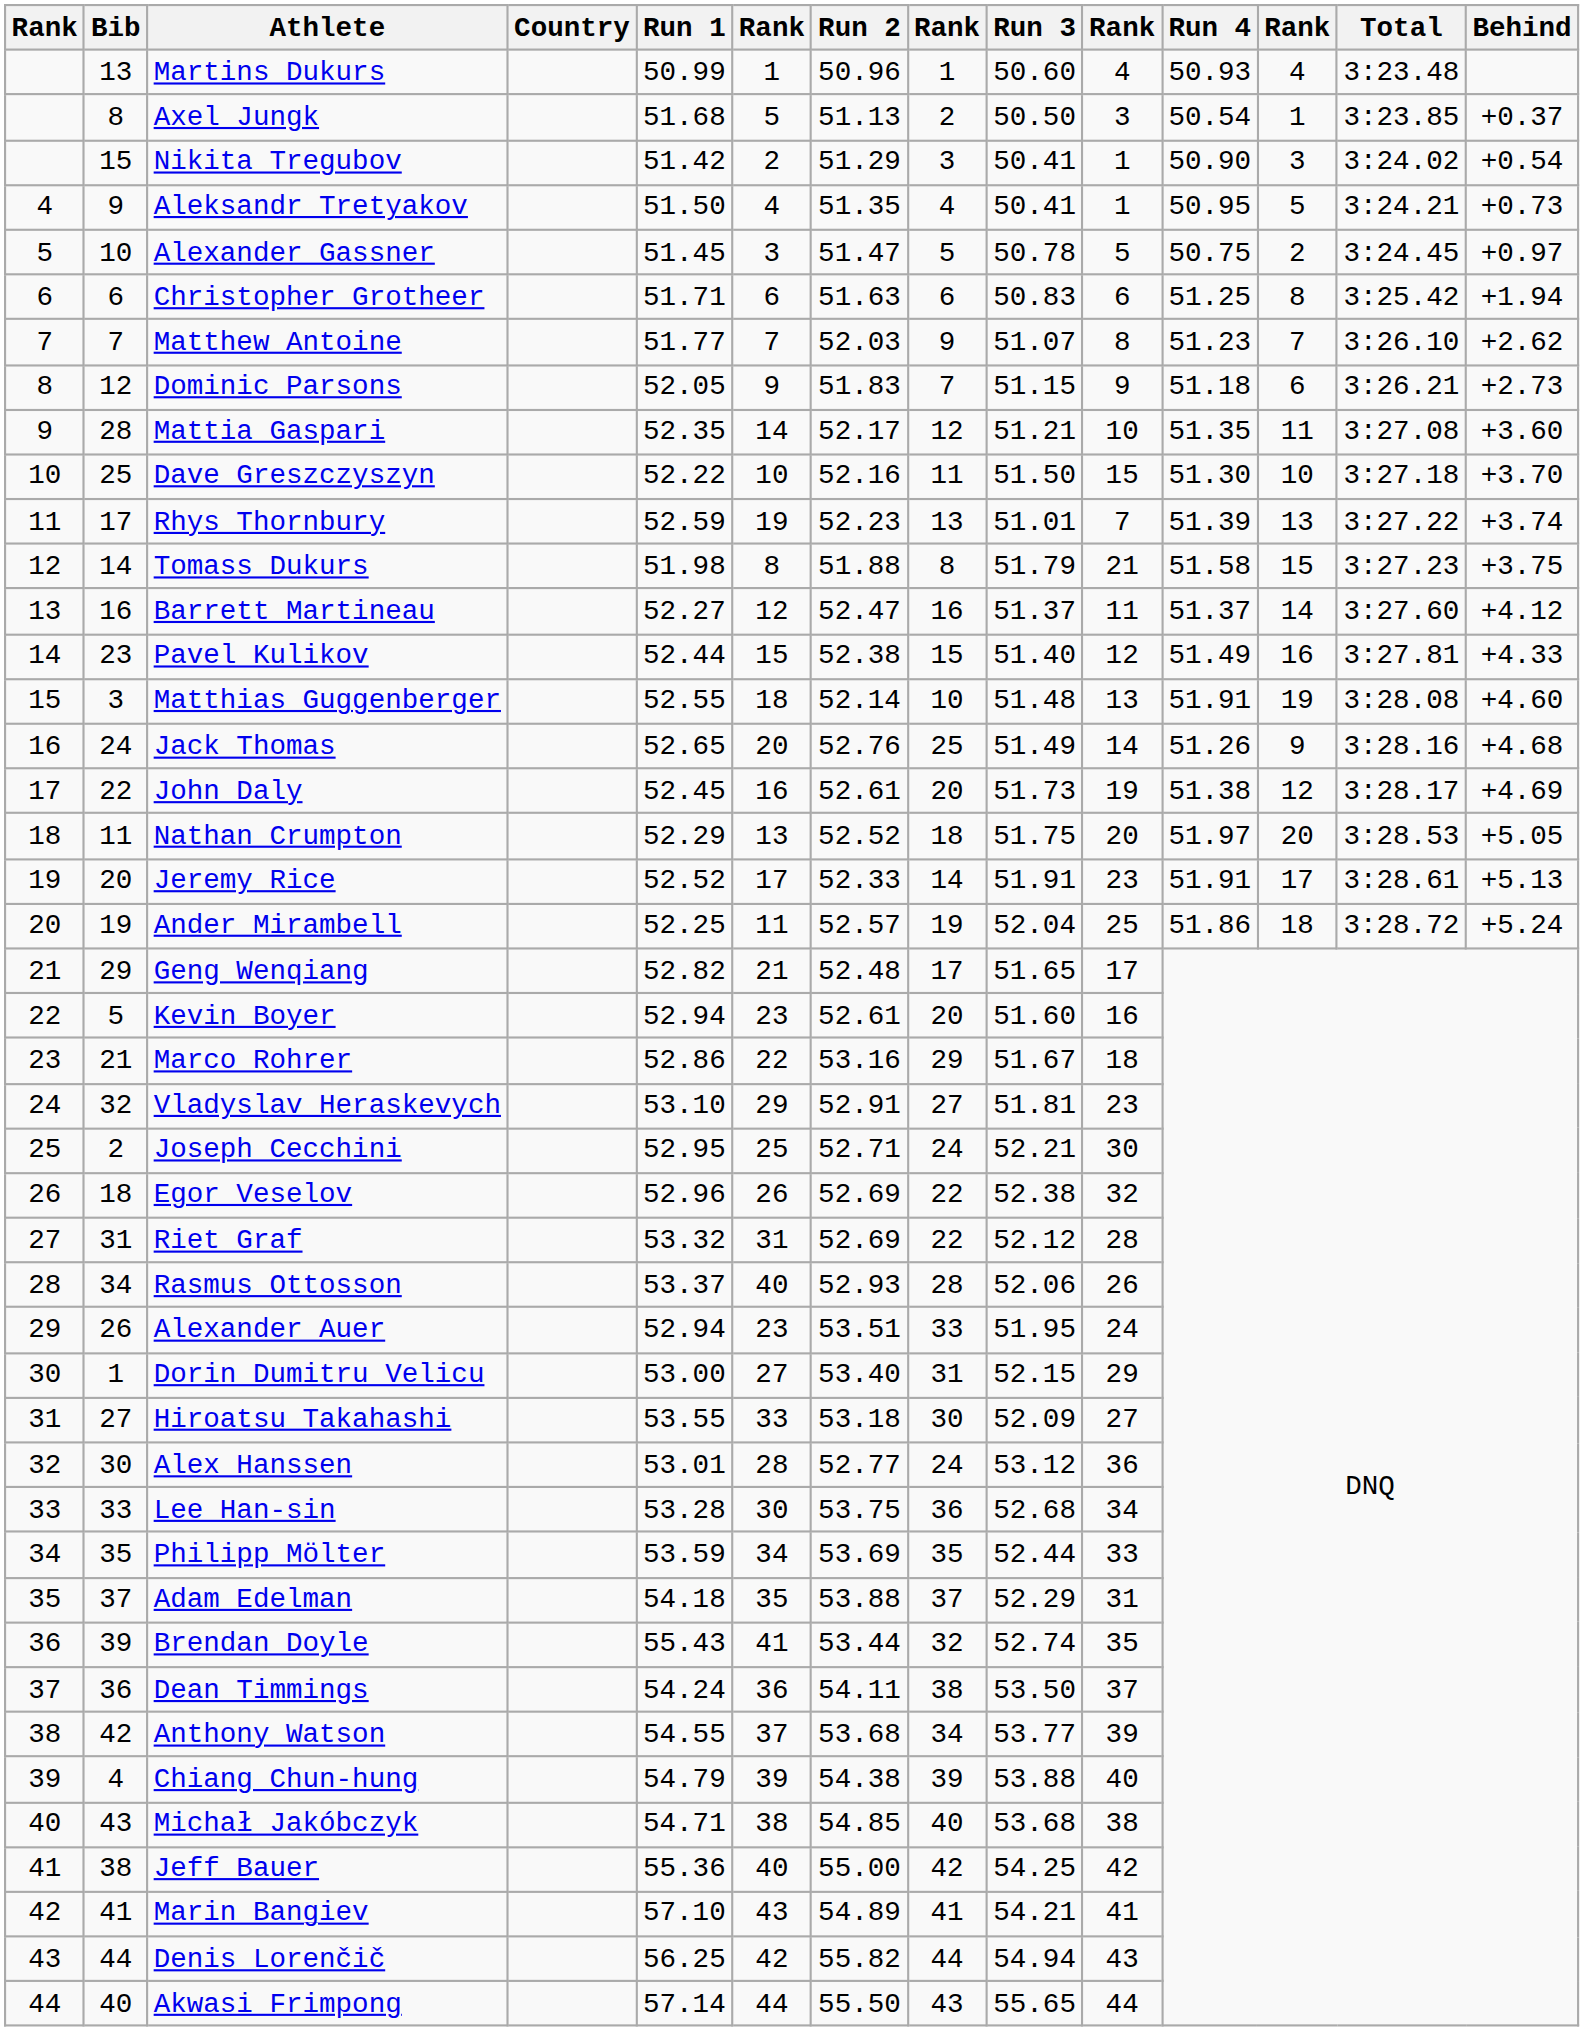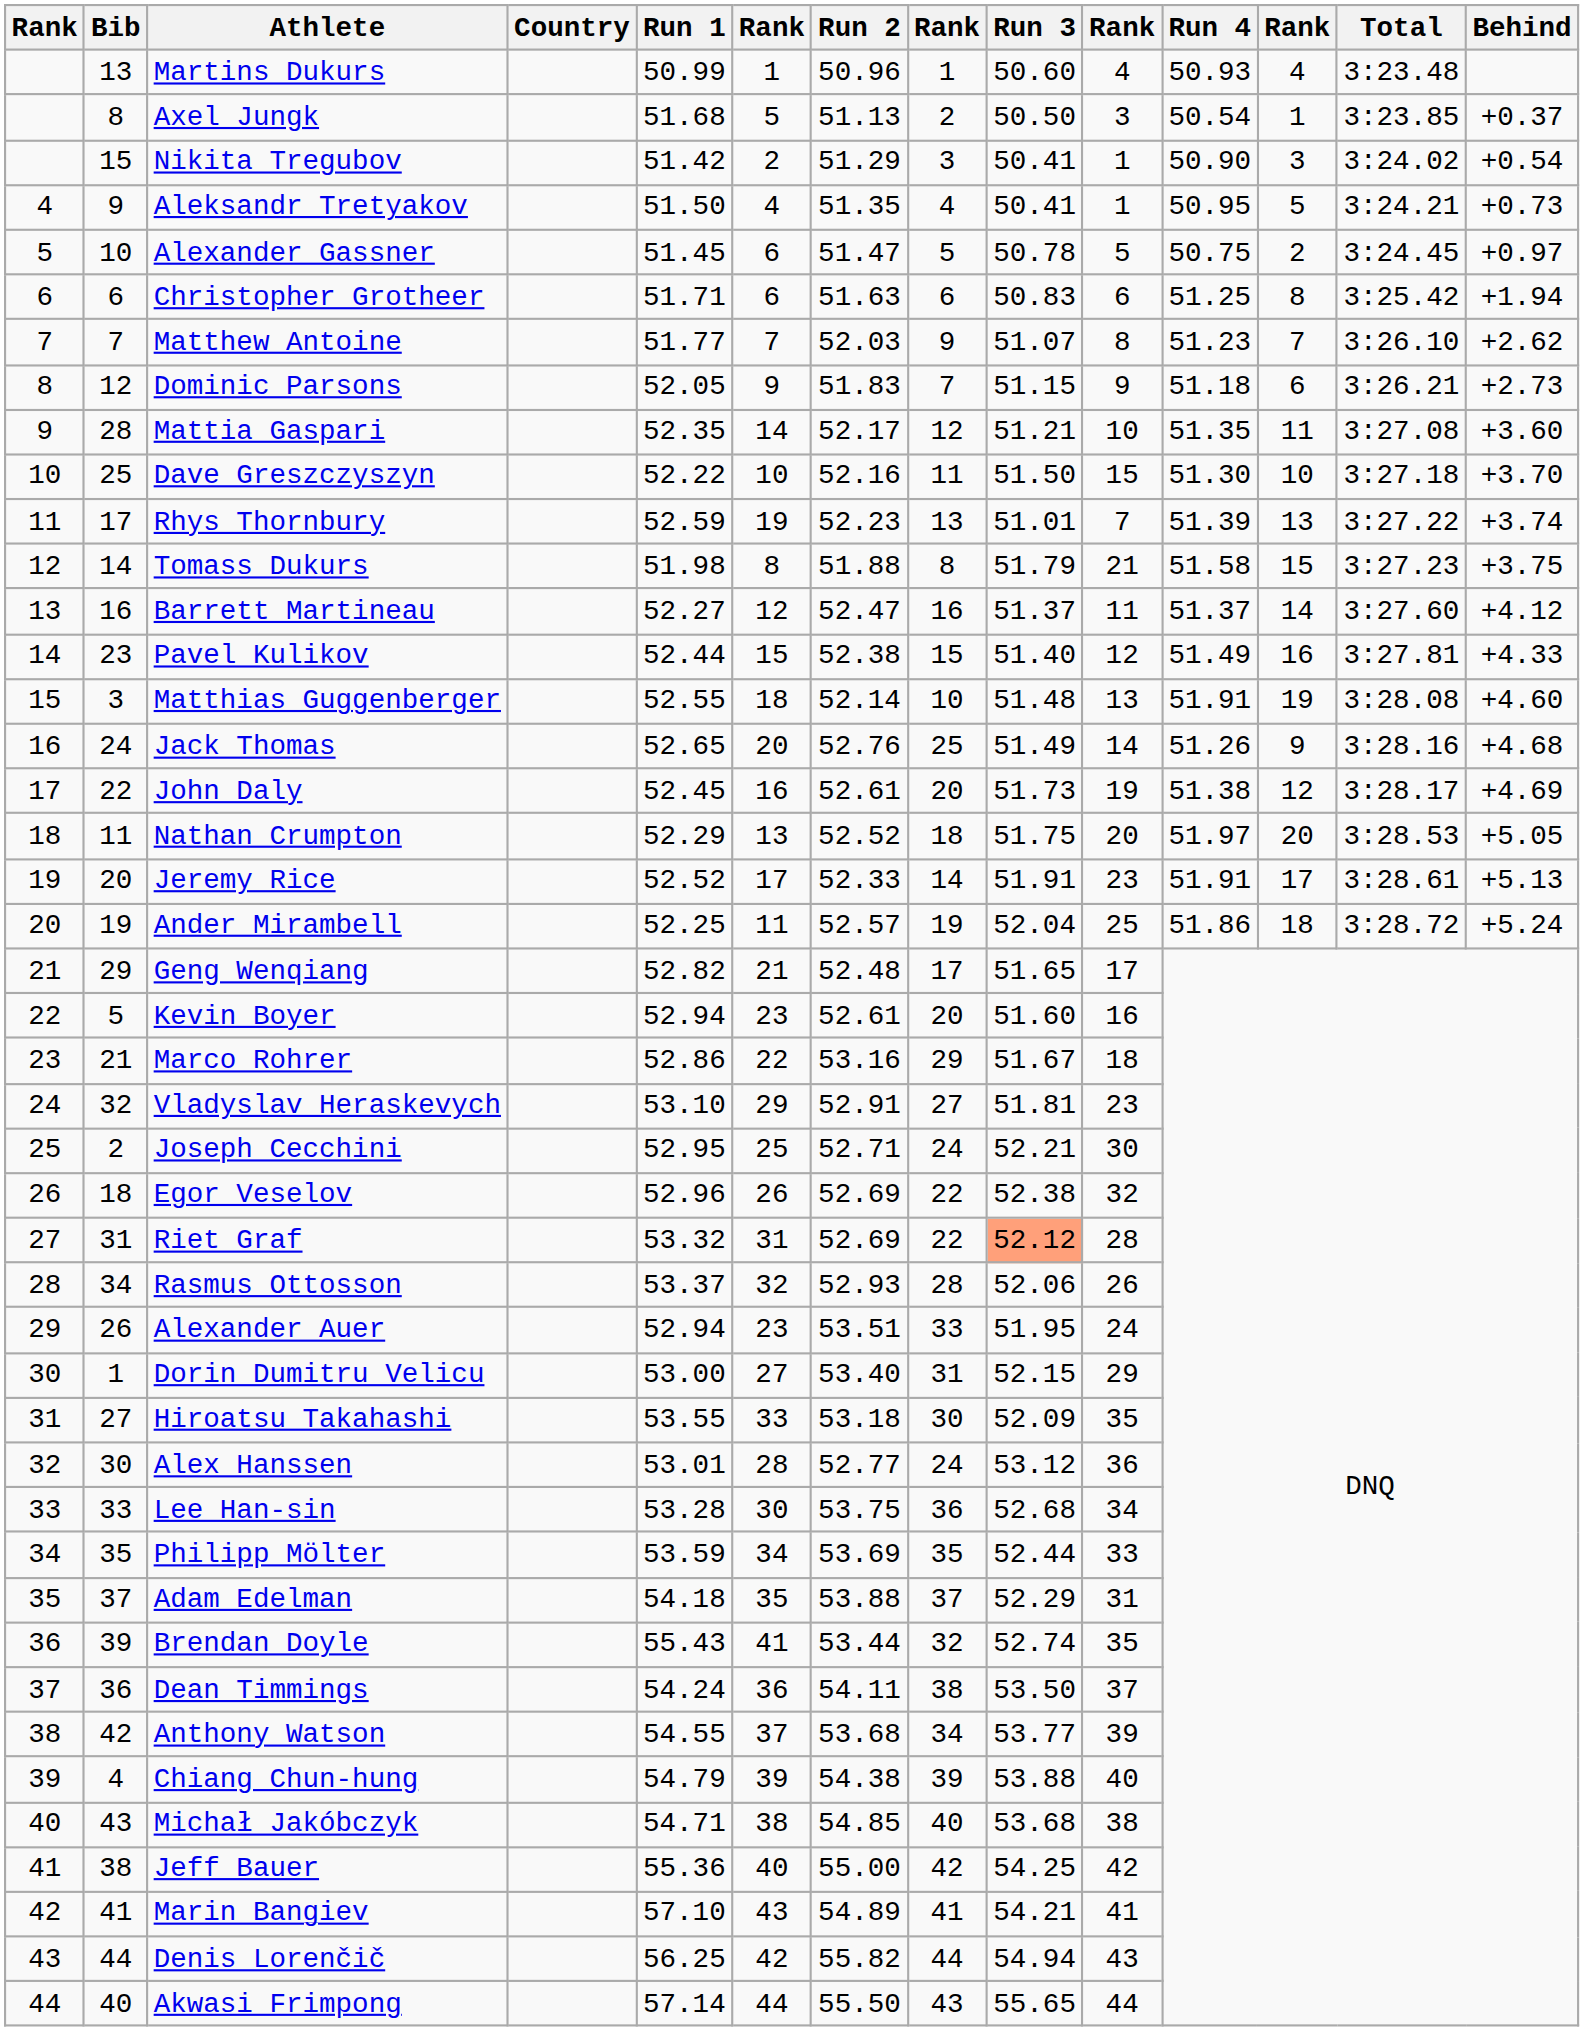Alexander Gassner | column 6: 3 -> 6
Riet Graf | Run 3: no background -> lightsalmon background
Rasmus Ottosson | column 6: 40 -> 32
Hiroatsu Takahashi | column 10: 27 -> 35
